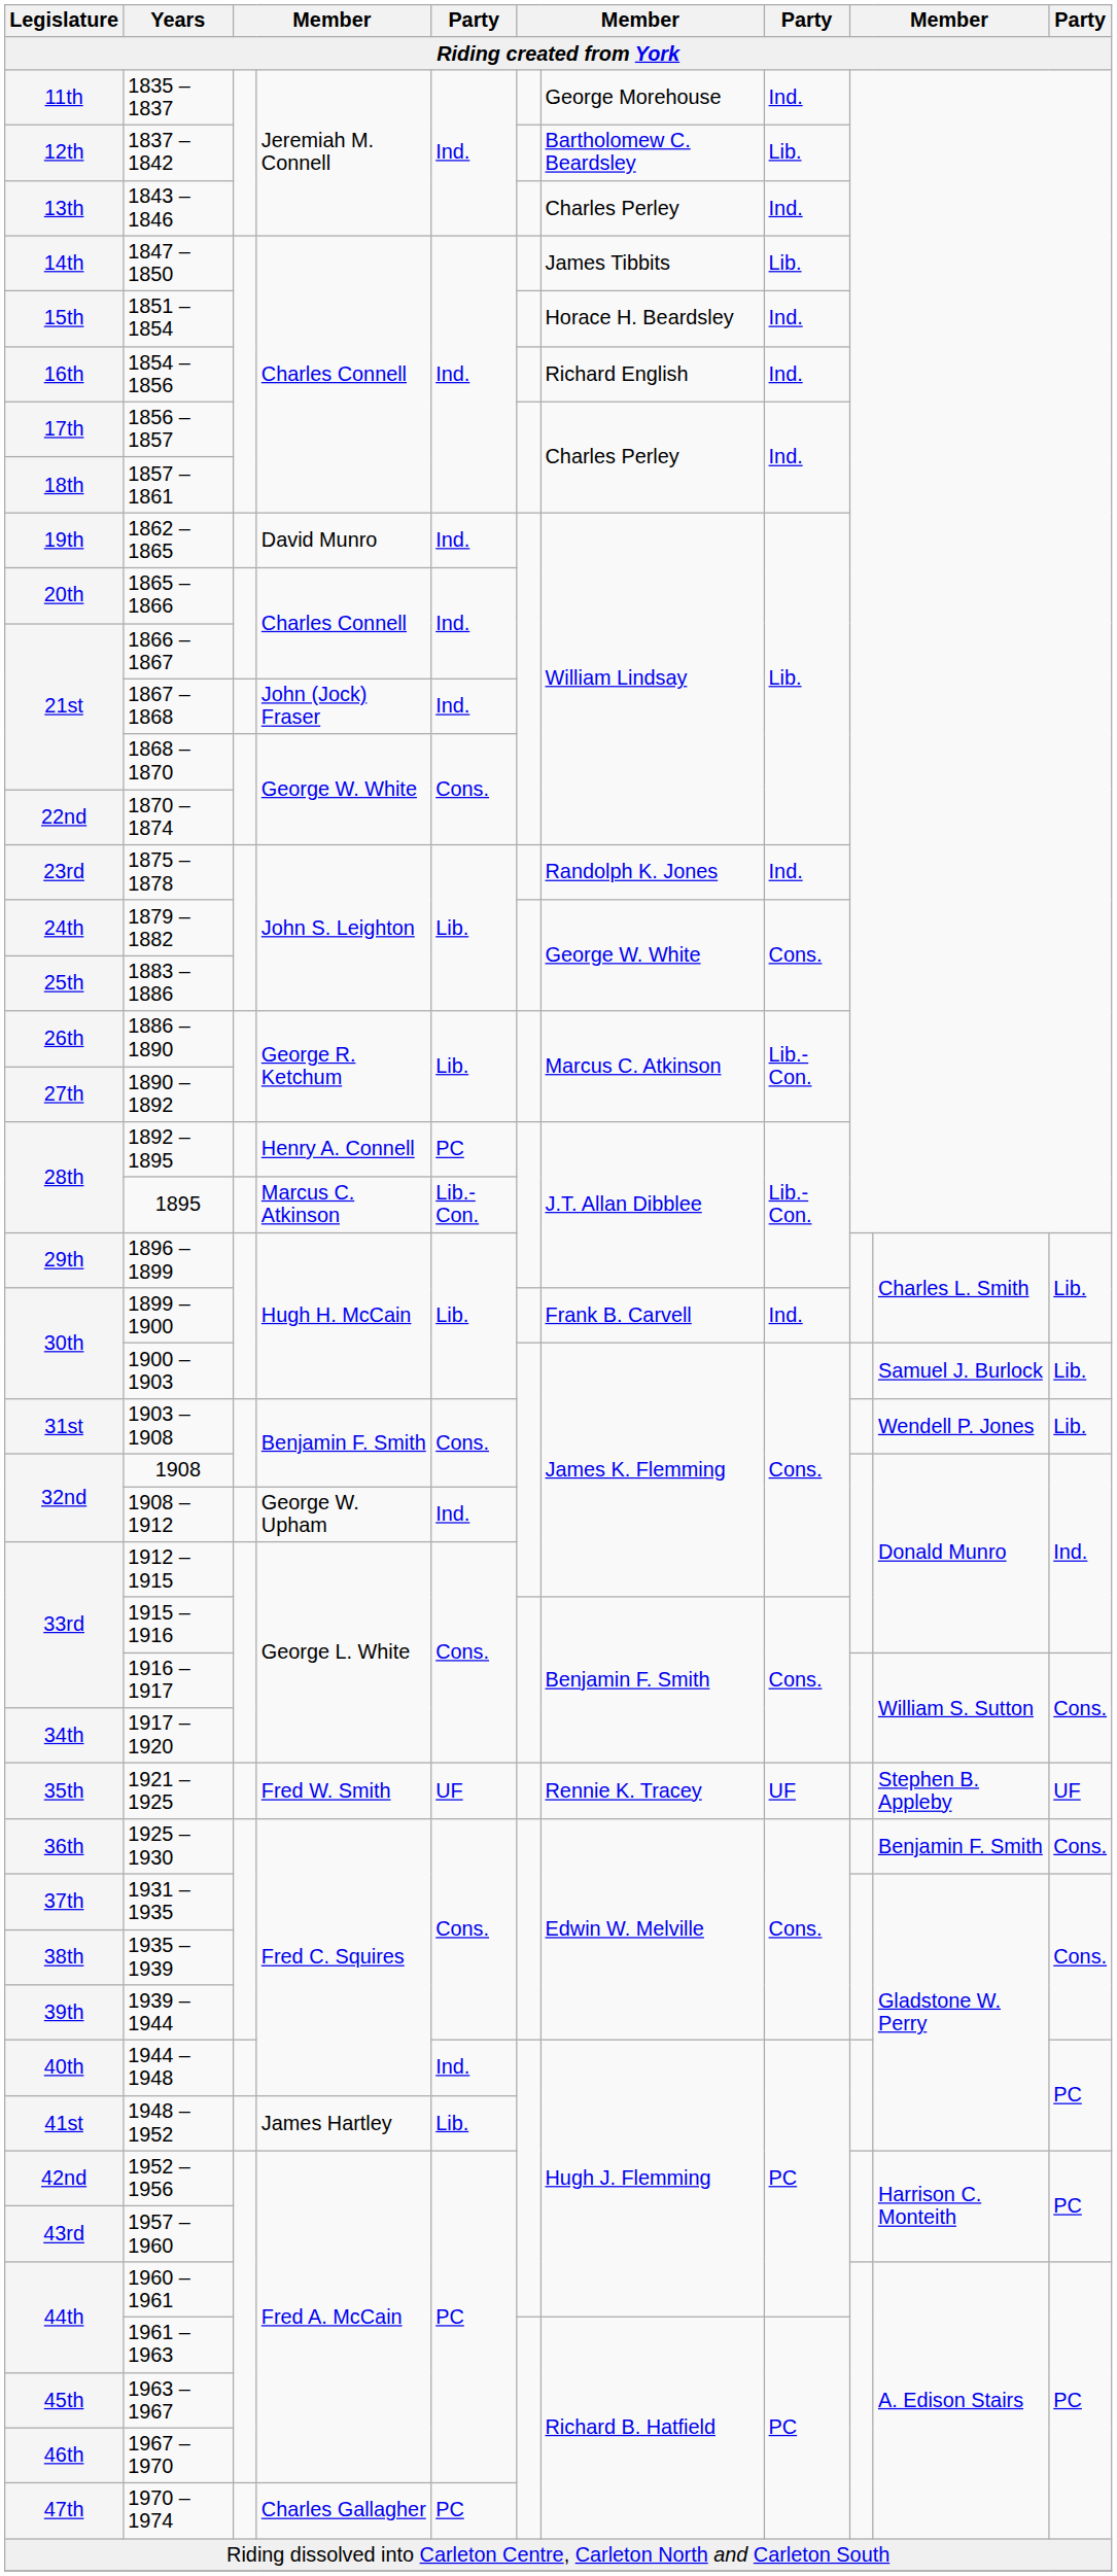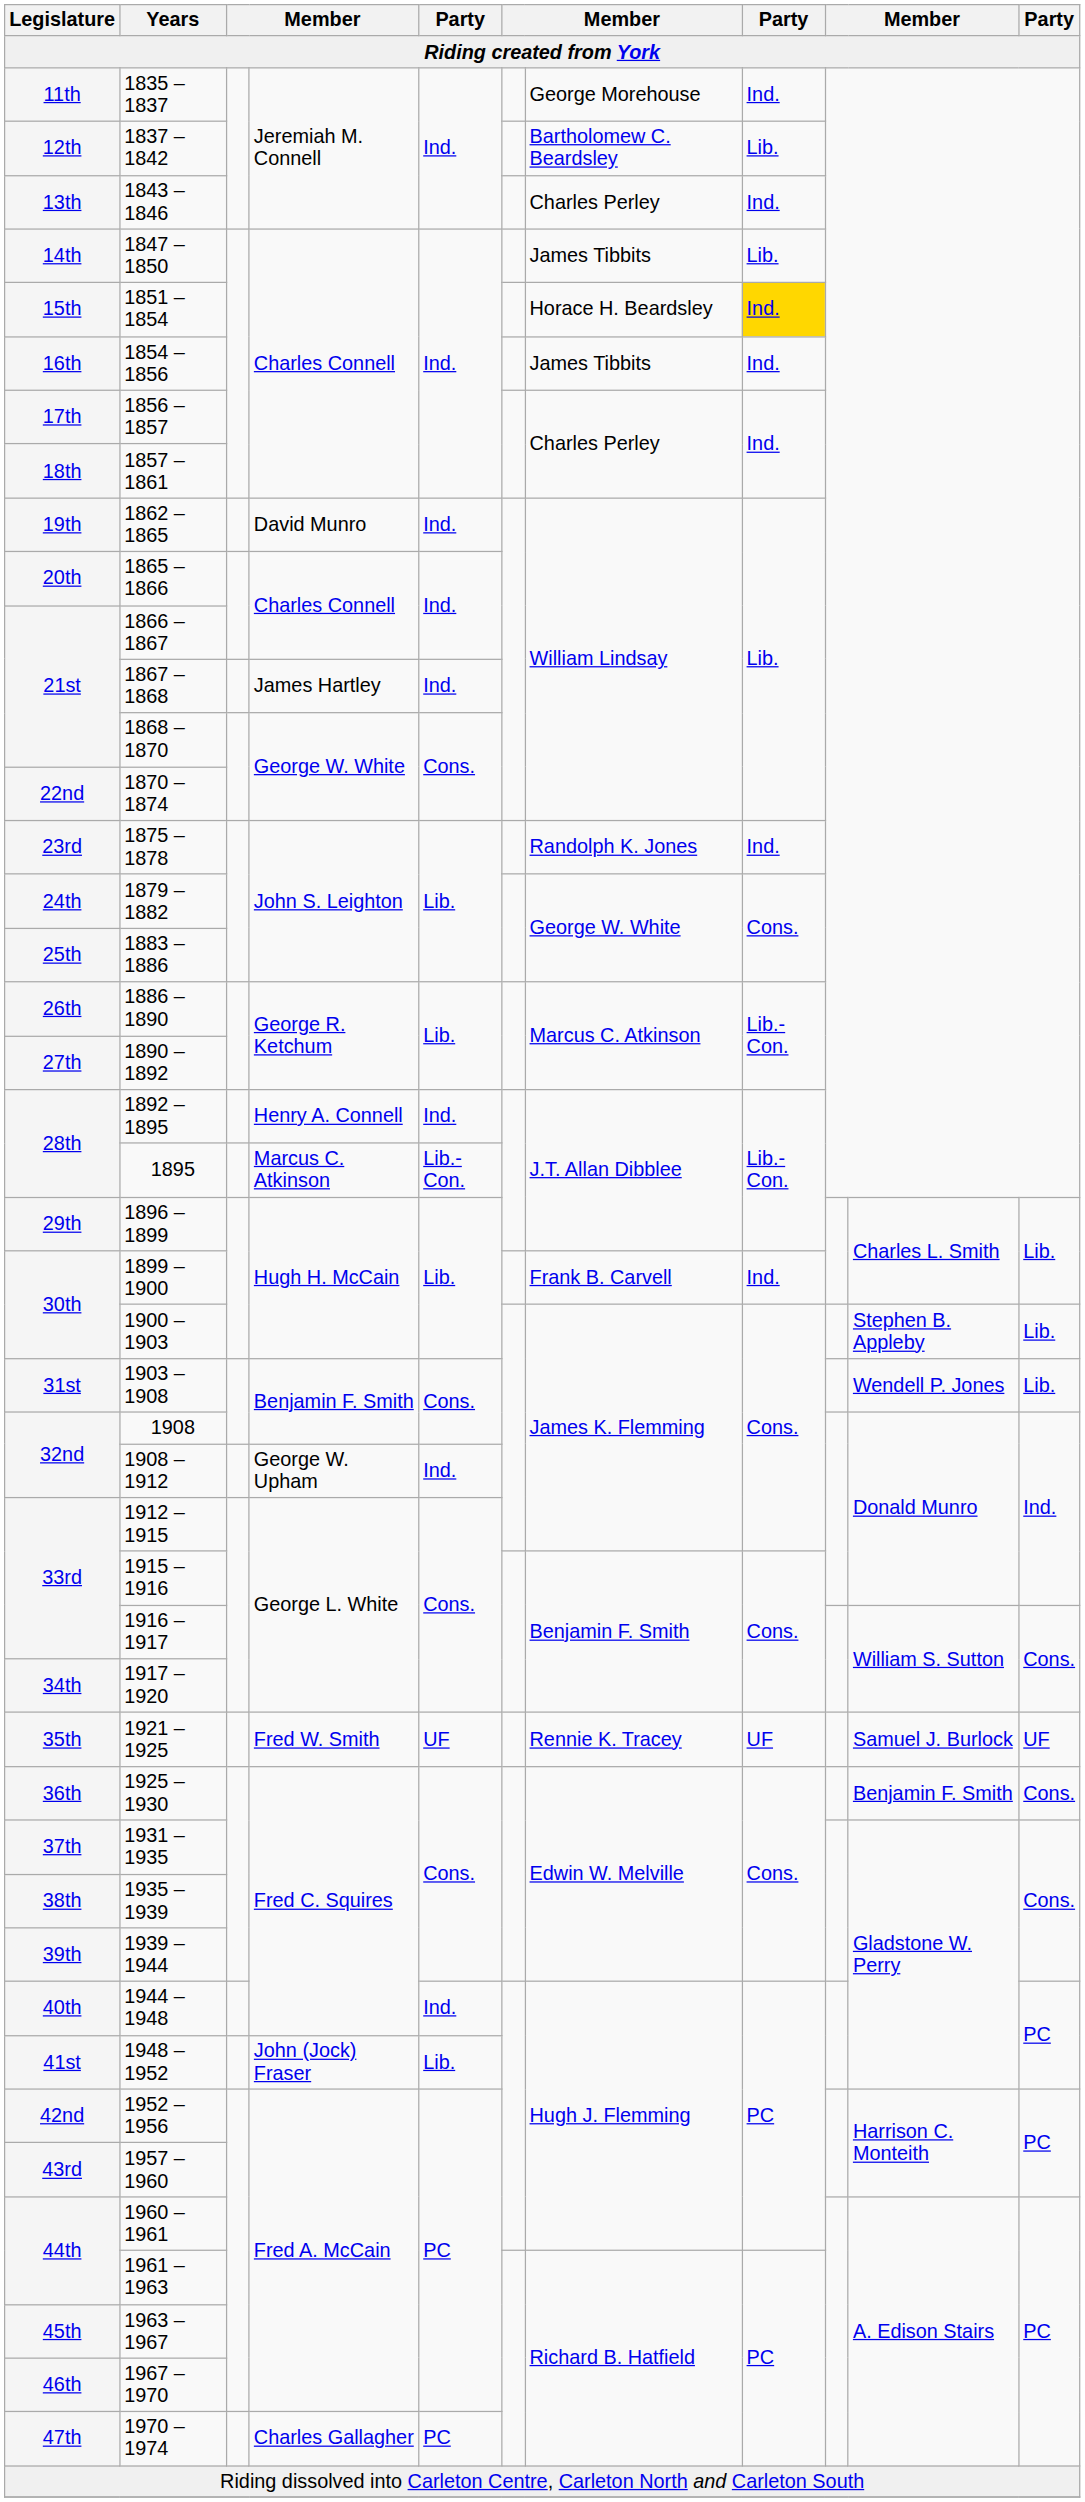1851 – 1854 | column 8: no background -> gold background
1854 – 1856 | column 7: Richard English -> James Tibbits
1867 – 1868 | column 4: John (Jock) Fraser -> James Hartley
1892 – 1895 | column 5: PC -> Ind.
1900 – 1903 | column 10: Samuel J. Burlock -> Stephen B. Appleby
1921 – 1925 | column 10: Stephen B. Appleby -> Samuel J. Burlock
1948 – 1952 | column 4: James Hartley -> John (Jock) Fraser
